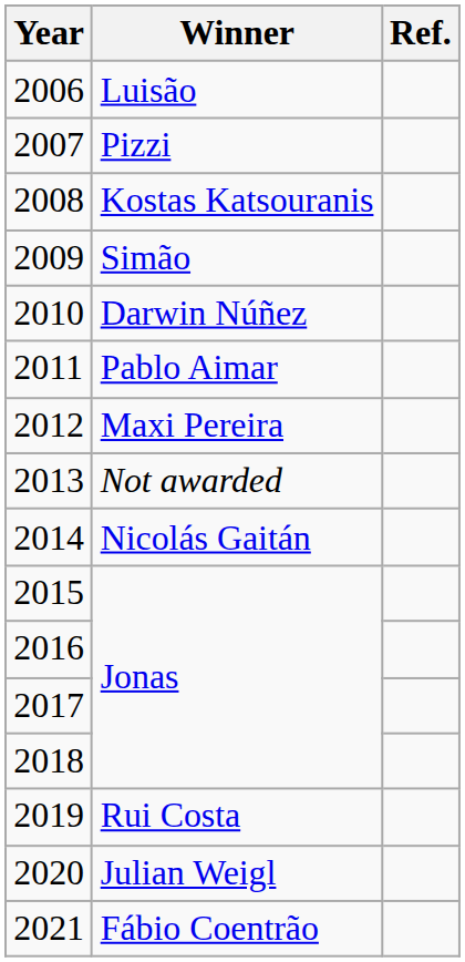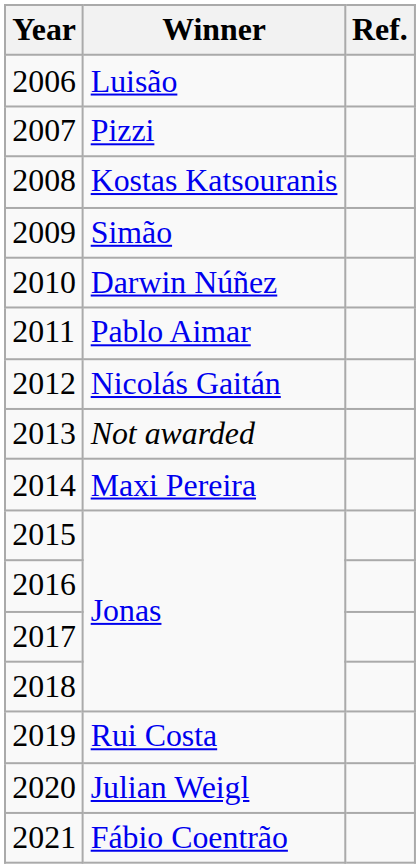2012 | Winner: Maxi Pereira -> Nicolás Gaitán
2014 | Winner: Nicolás Gaitán -> Maxi Pereira
